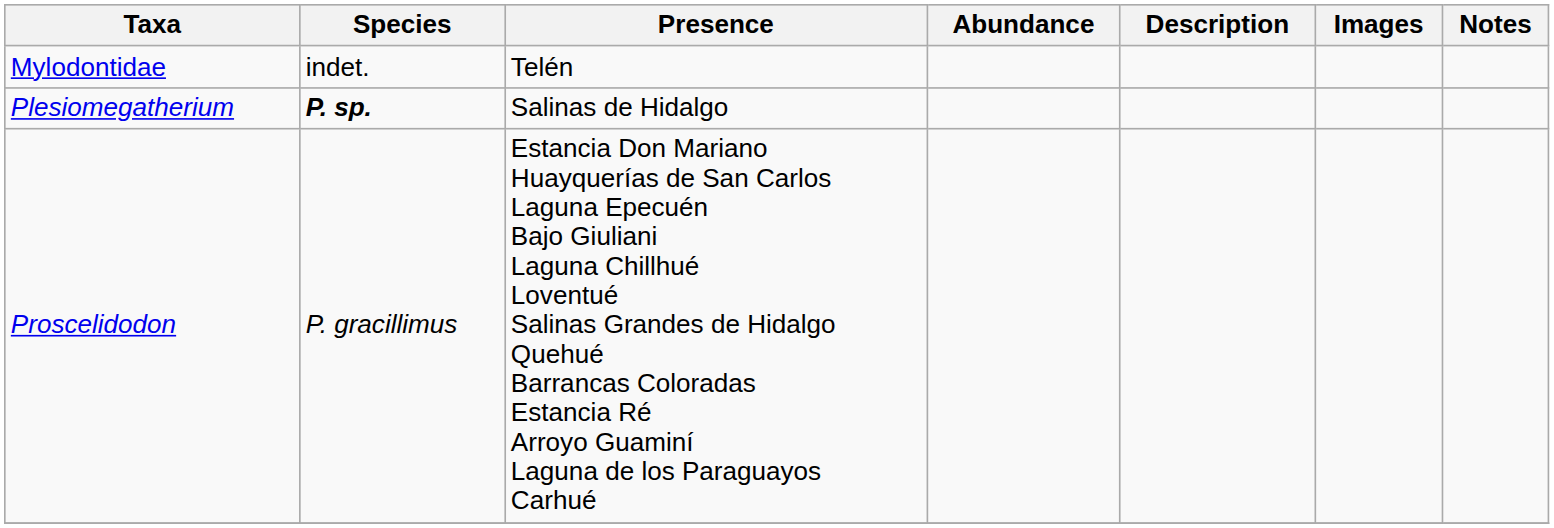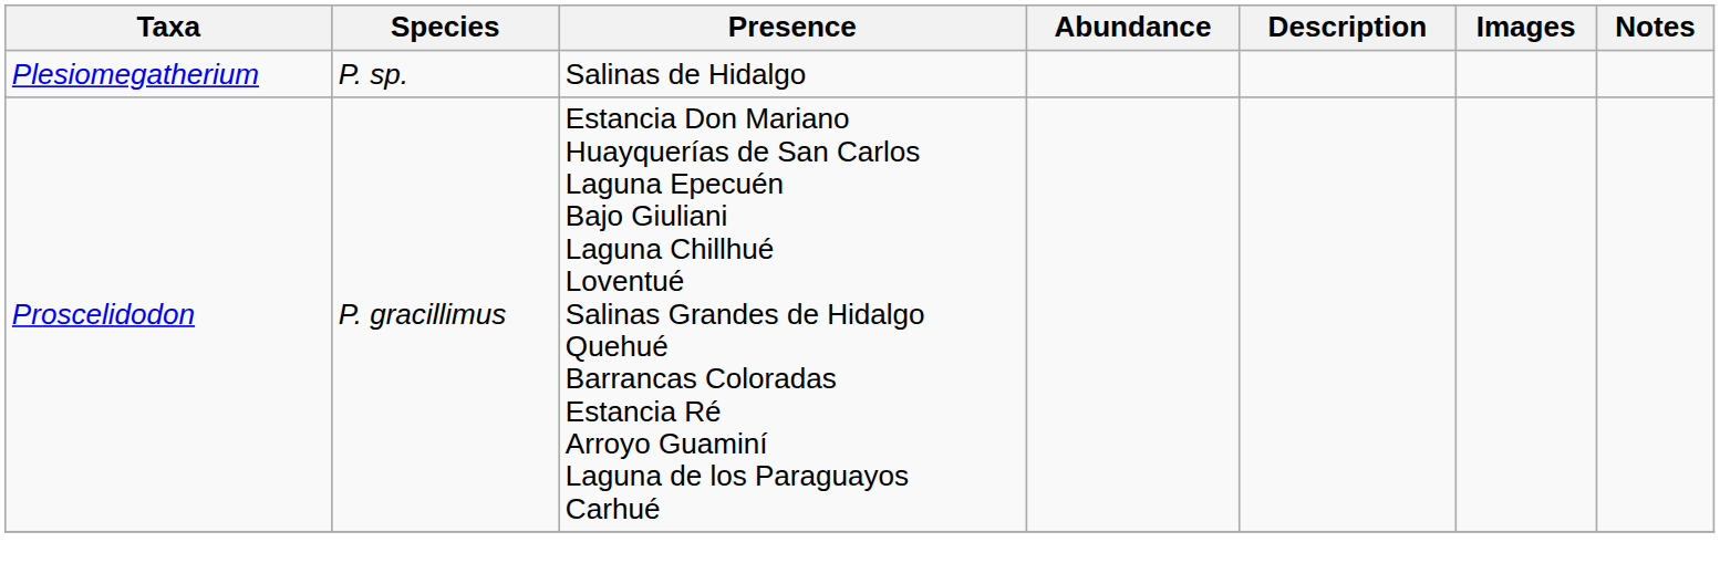- row: Mylodontidae | indet. | Telén
Plesiomegatherium | Species: bold -> normal
